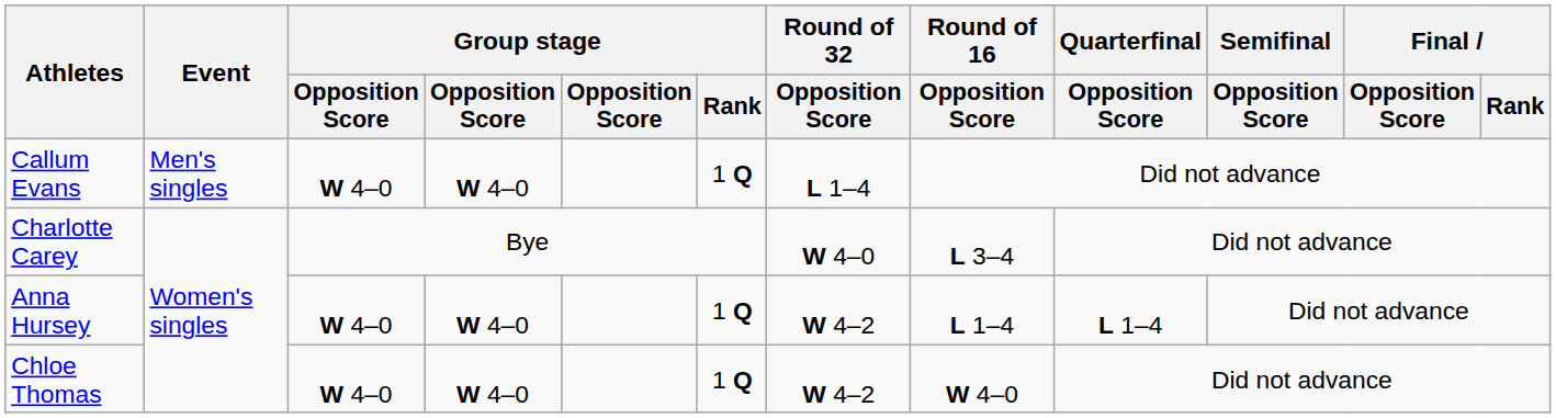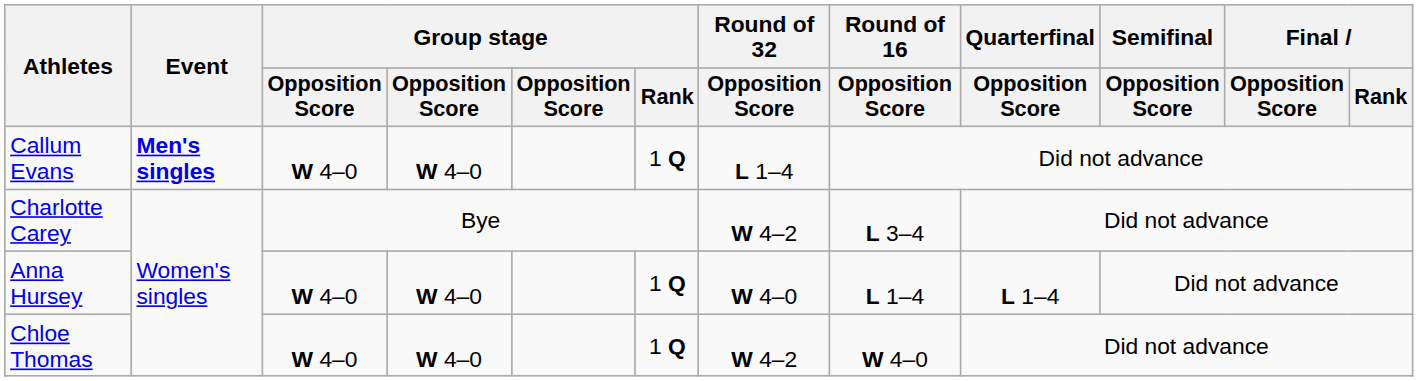Callum Evans | Event: normal -> bold
Charlotte Carey | Round of 32 / Opposition Score: W 4–0 -> W 4–2
Anna Hursey | Round of 32 / Opposition Score: W 4–2 -> W 4–0
